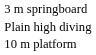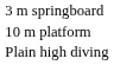rows swapped: 10 m platform <-> Plain high diving
